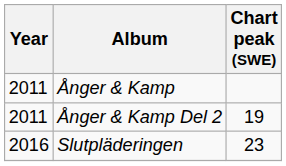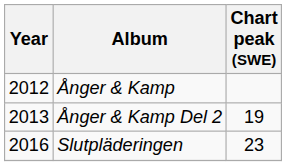Ånger & Kamp | Year: 2011 -> 2012
Ånger & Kamp Del 2 | Year: 2011 -> 2013
